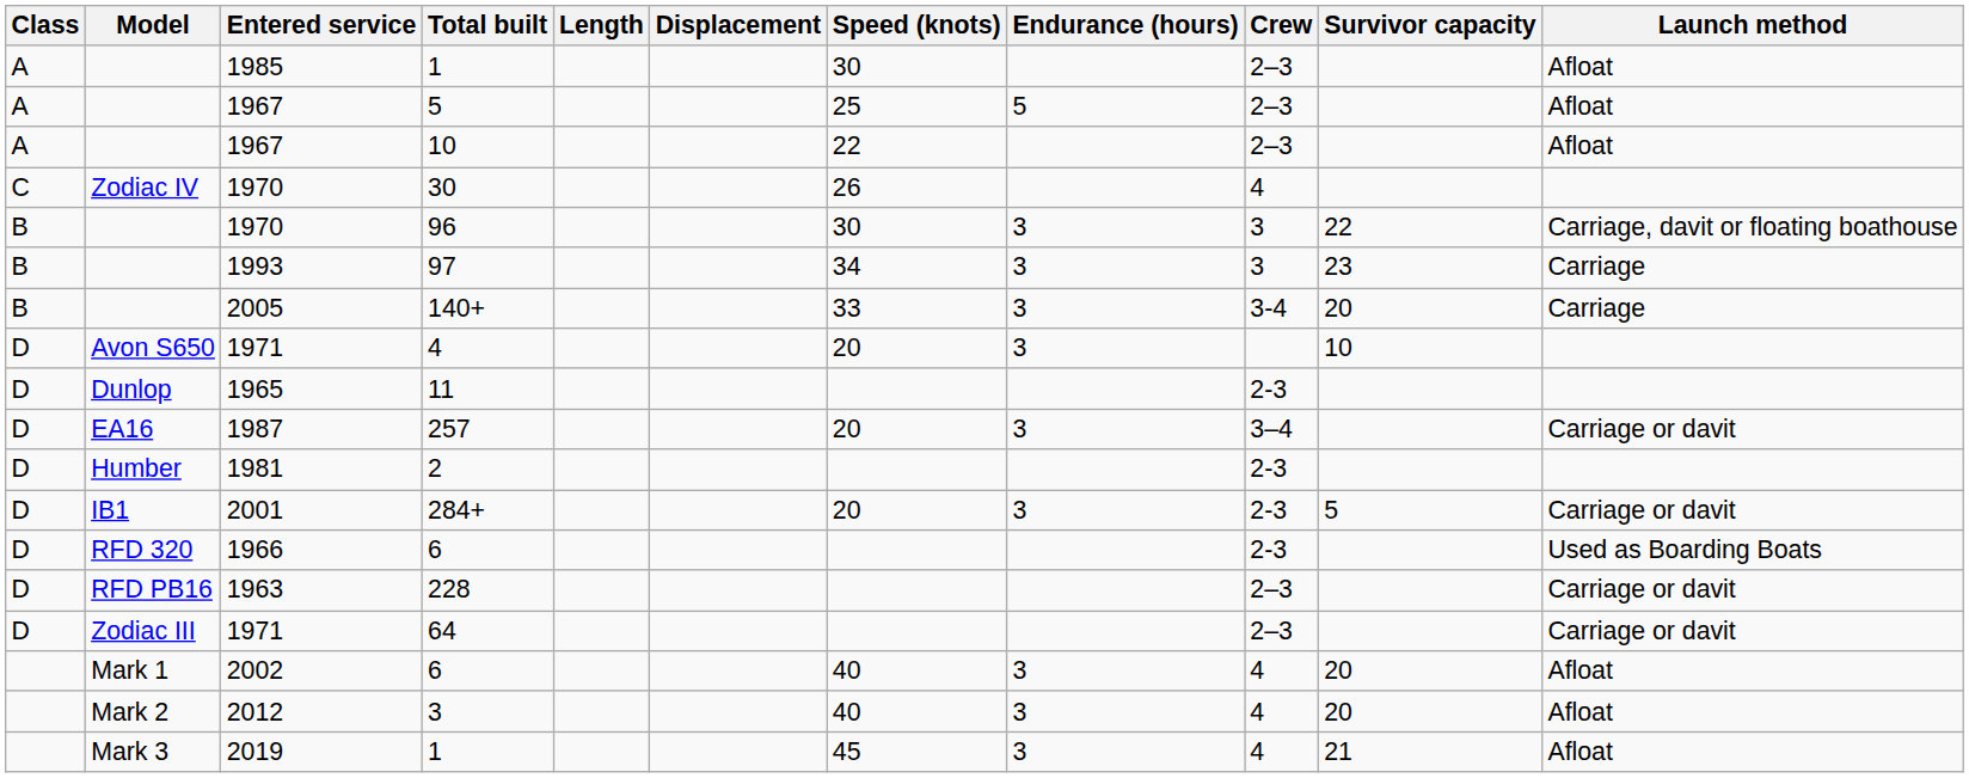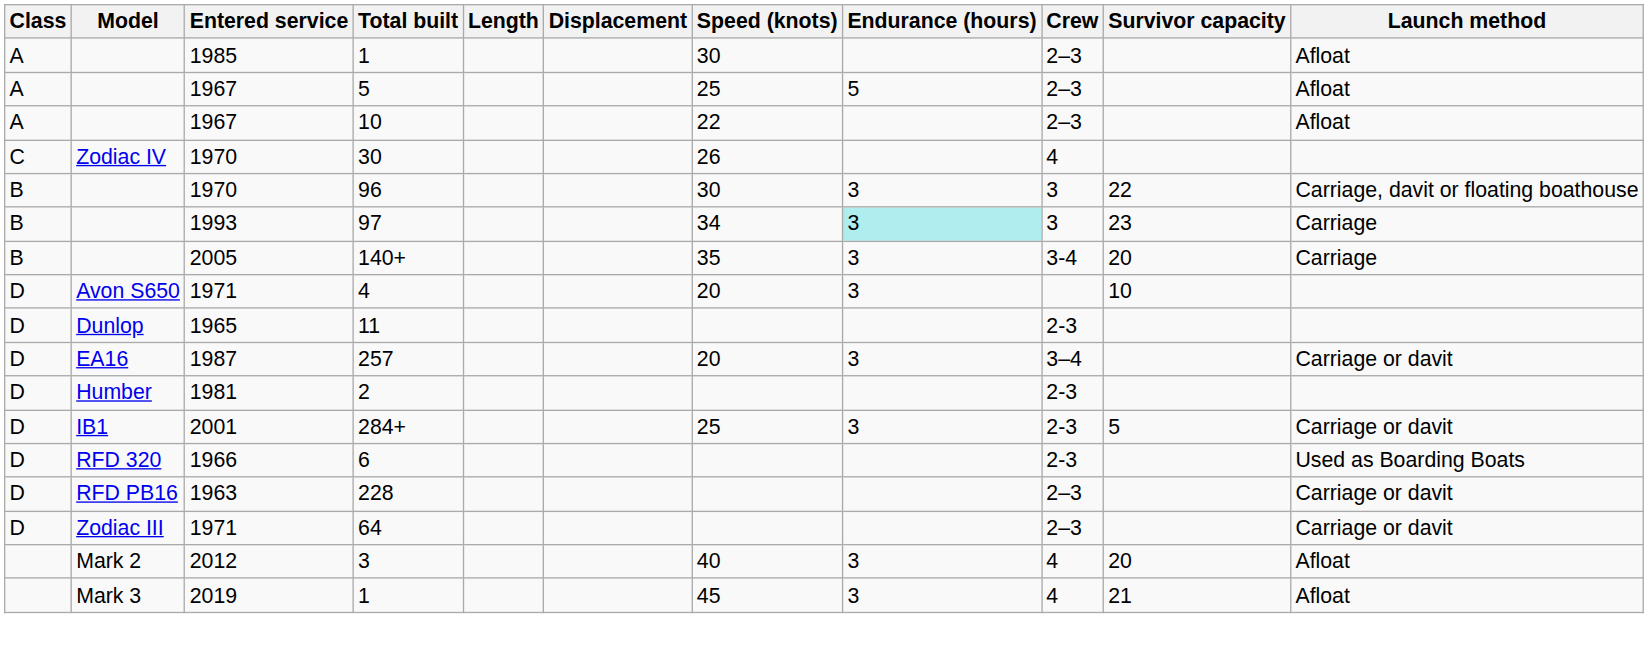97 | Endurance (hours): no background -> paleturquoise background
140+ | Speed (knots): 33 -> 35
284+ | Speed (knots): 20 -> 25
- row: Mark 1 | 2002 | 6 | 40 | 3 | 4 | 20 | Afloat
